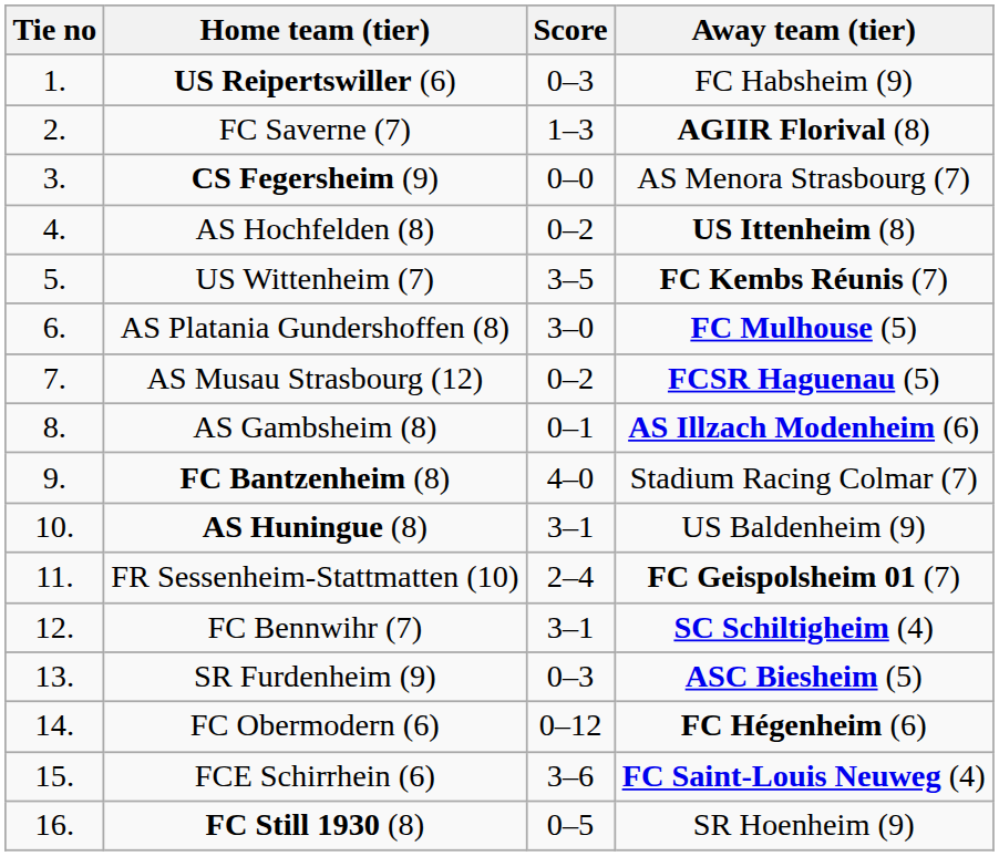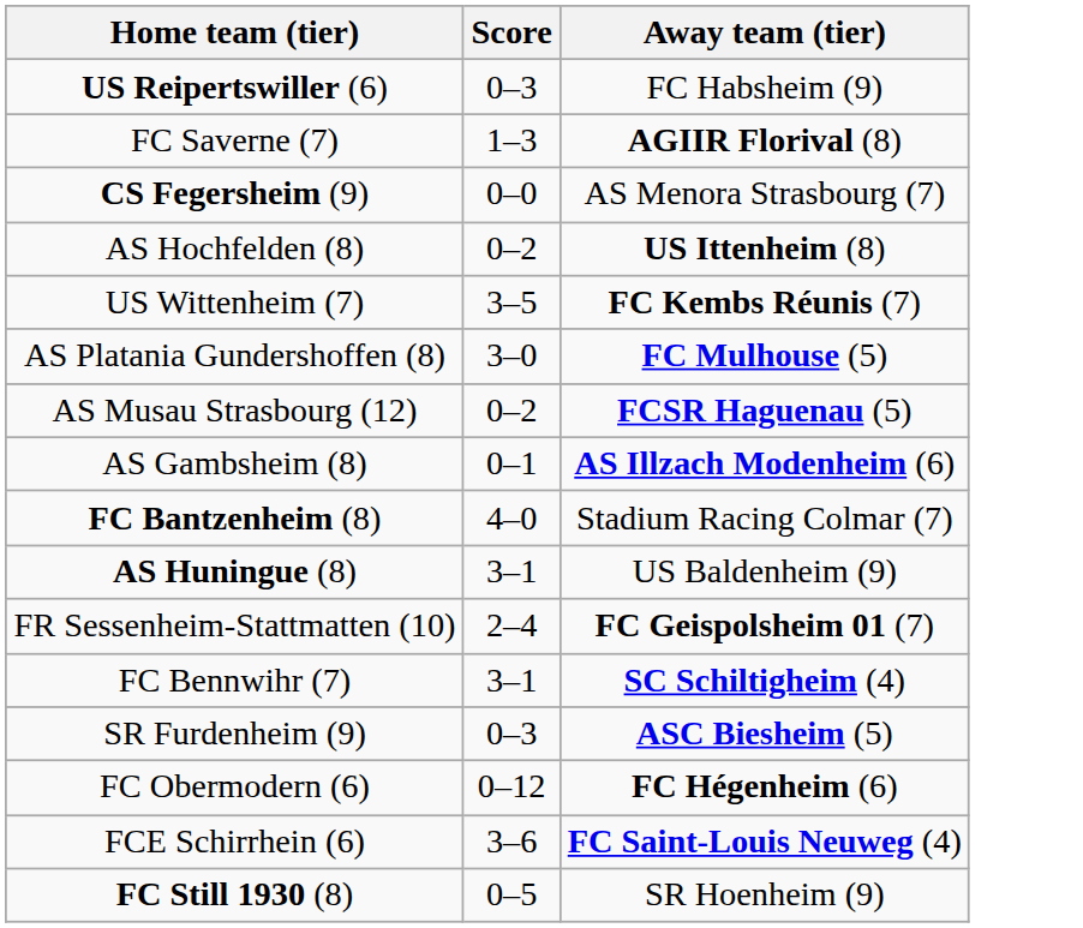- column: Tie no | 1. | 2. | 3. | 4. | 5. | 6. | 7. | 8. | 9. | 10. | 11. | 12. | 13. | 14. | 15. | 16.
